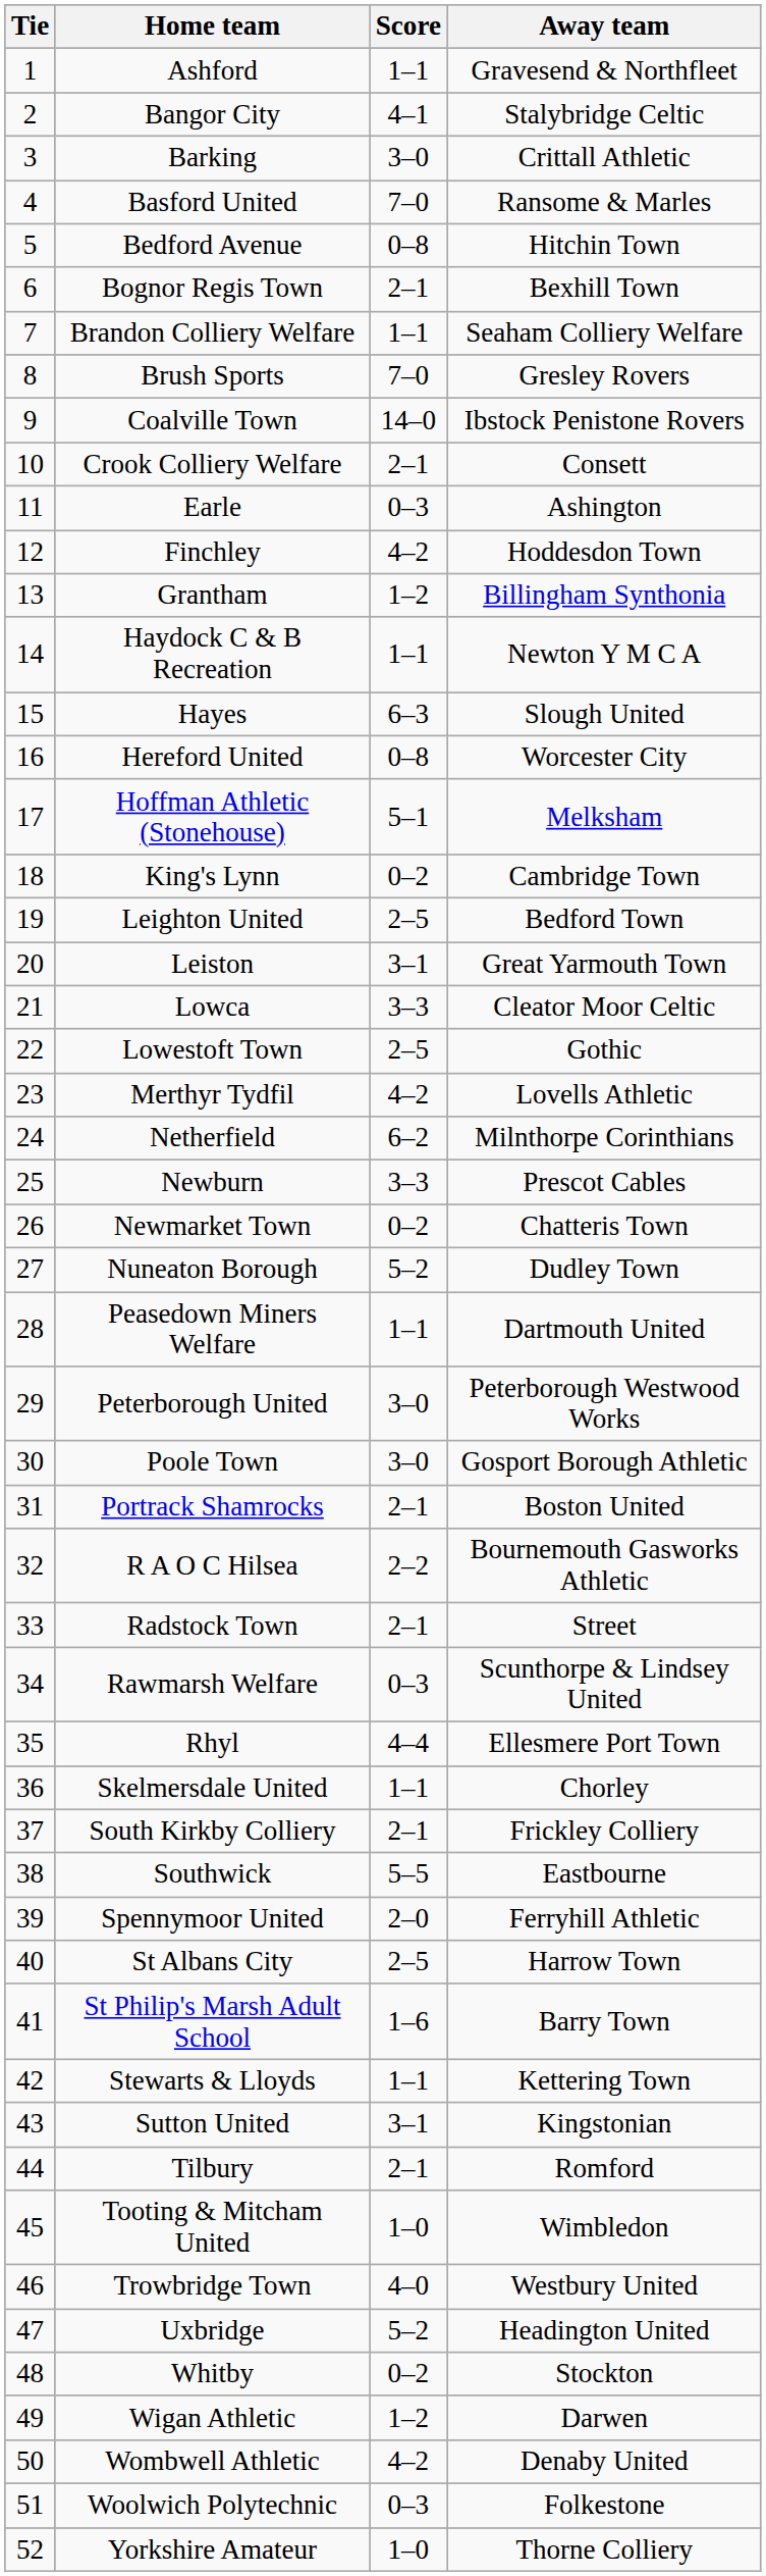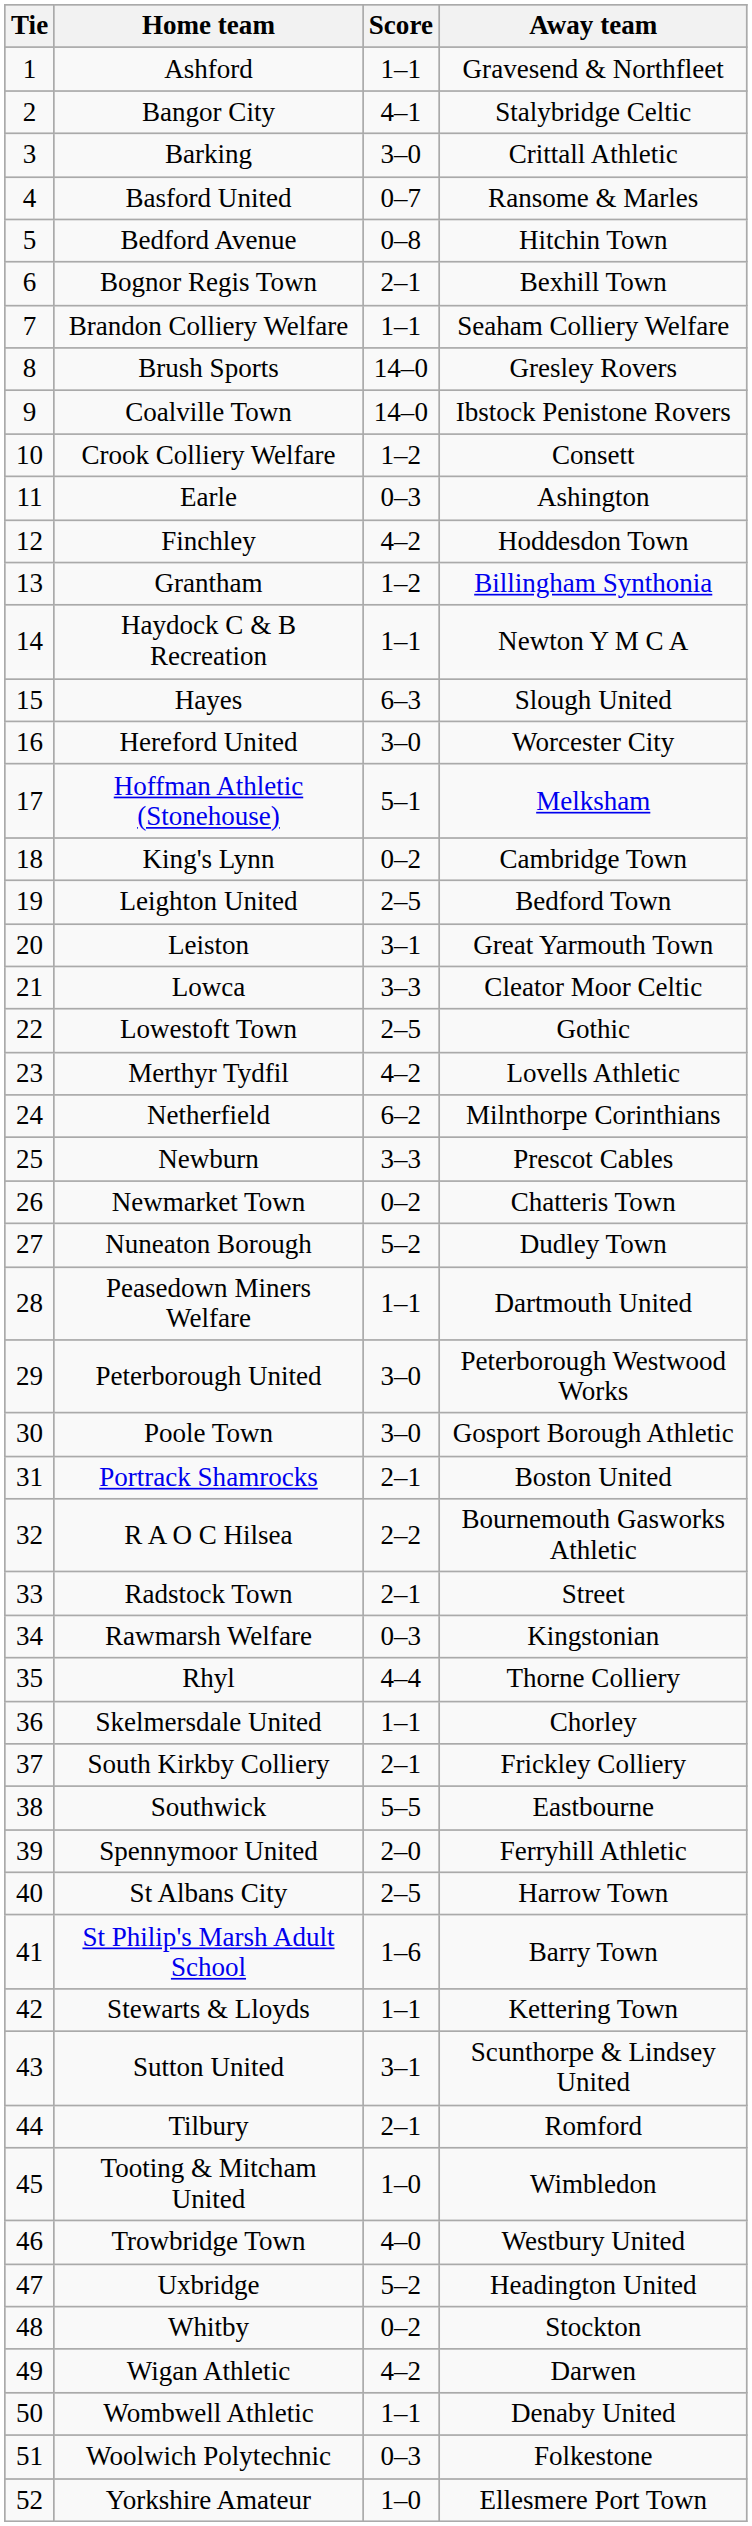Basford United | Score: 7–0 -> 0–7
Brush Sports | Score: 7–0 -> 14–0
Crook Colliery Welfare | Score: 2–1 -> 1–2
Hereford United | Score: 0–8 -> 3–0
Rawmarsh Welfare | Away team: Scunthorpe & Lindsey United -> Kingstonian
Rhyl | Away team: Ellesmere Port Town -> Thorne Colliery
Sutton United | Away team: Kingstonian -> Scunthorpe & Lindsey United
Wigan Athletic | Score: 1–2 -> 4–2
Wombwell Athletic | Score: 4–2 -> 1–1
Yorkshire Amateur | Away team: Thorne Colliery -> Ellesmere Port Town
